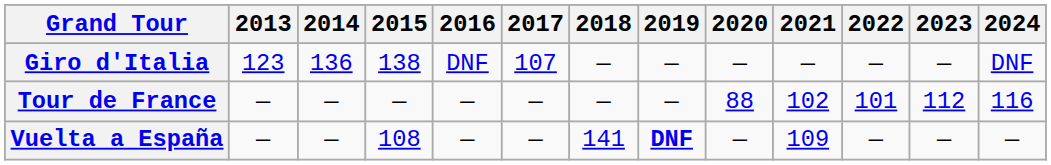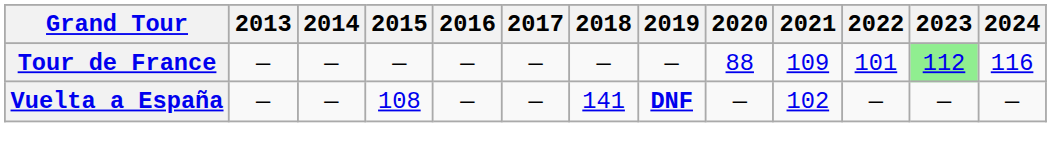- row: Giro d'Italia | 123 | 136 | 138 | DNF | 107 | — | — | — | — | — | — | DNF
Tour de France | 2021: 102 -> 109
Tour de France | 2023: no background -> lightgreen background
Vuelta a España | 2021: 109 -> 102
